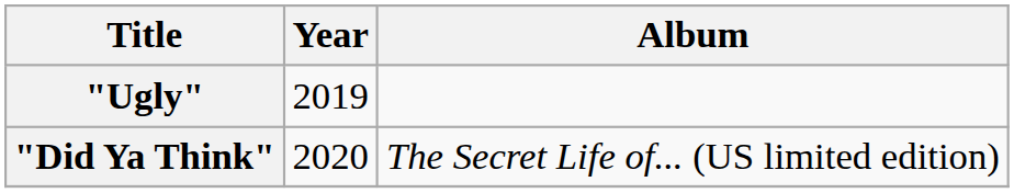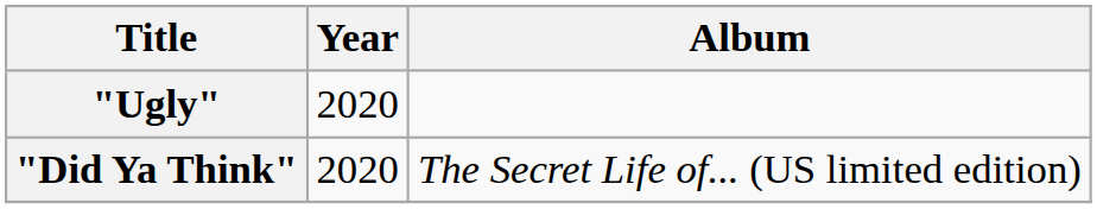"Ugly" | Year: 2019 -> 2020
